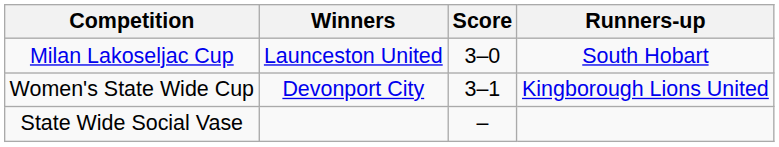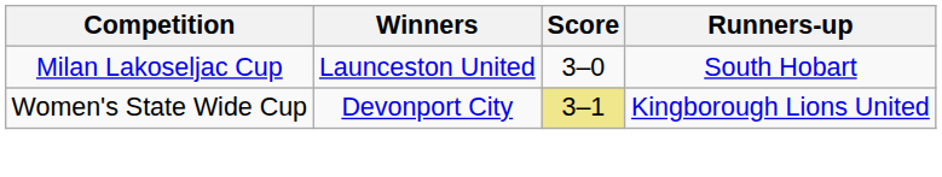Women's State Wide Cup | Score: no background -> khaki background
- row: State Wide Social Vase | –
